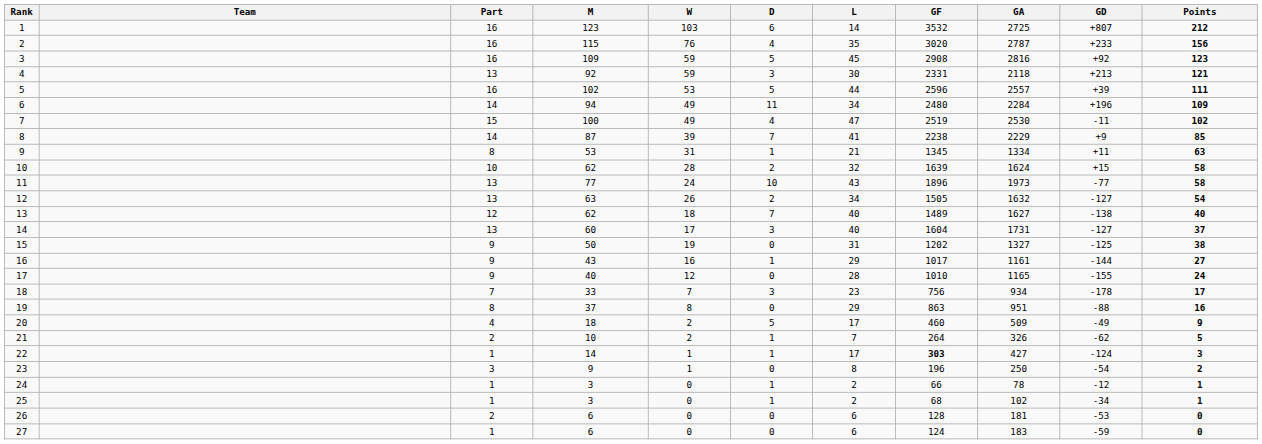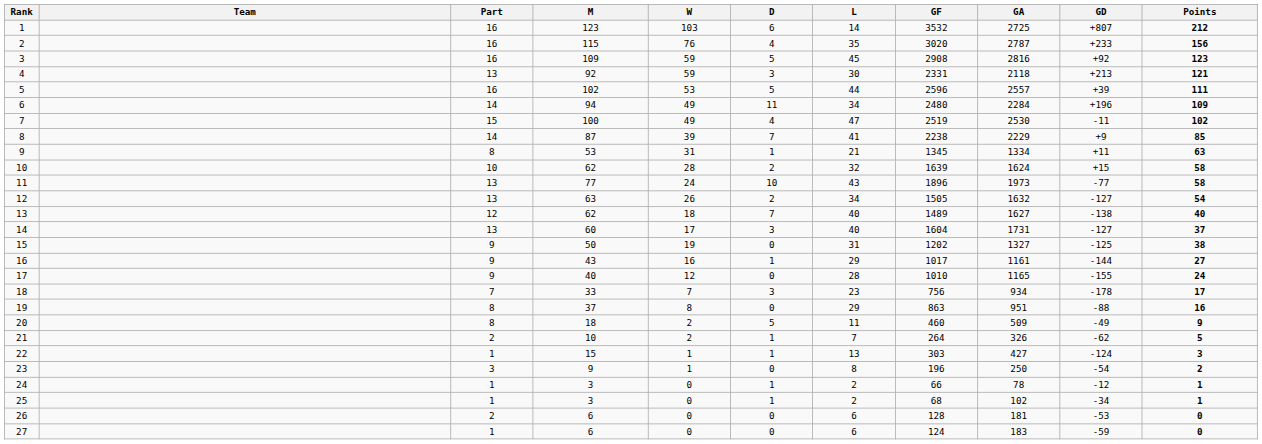20 | Part: 4 -> 8
20 | L: 17 -> 11
22 | M: 14 -> 15
22 | L: 17 -> 13
22 | GF: bold -> normal
